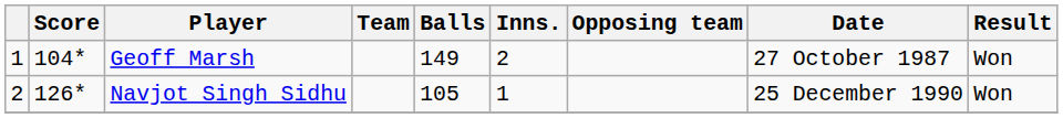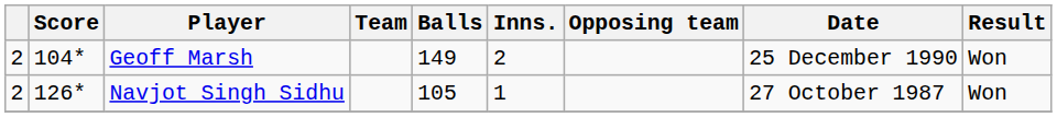Geoff Marsh | column 1: 1 -> 2
Geoff Marsh | Date: 27 October 1987 -> 25 December 1990
Navjot Singh Sidhu | Date: 25 December 1990 -> 27 October 1987
